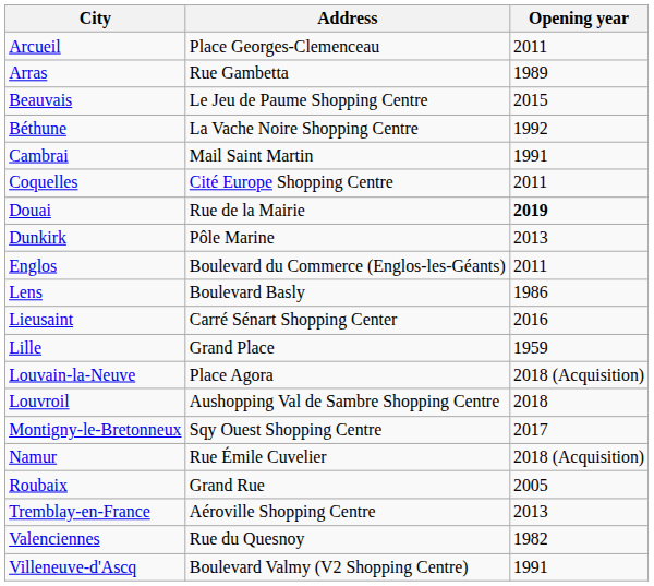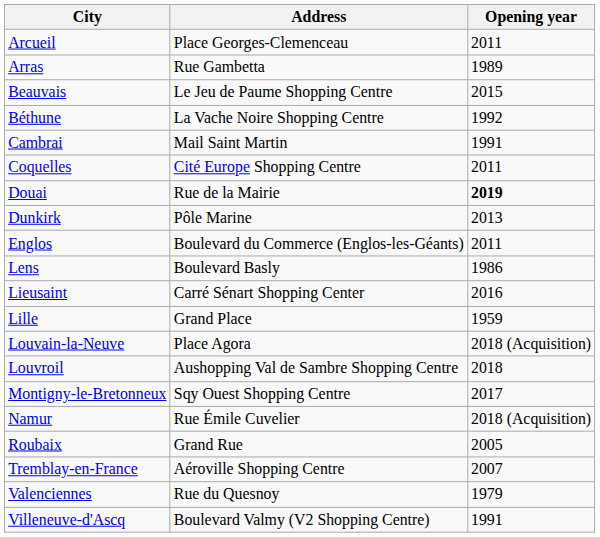Tremblay-en-France | Opening year: 2013 -> 2007
Valenciennes | Opening year: 1982 -> 1979
